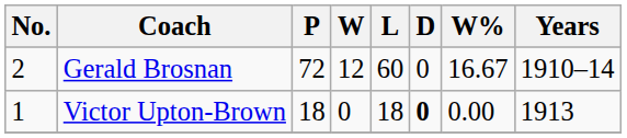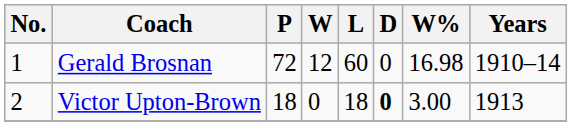Gerald Brosnan | No.: 2 -> 1
Gerald Brosnan | W%: 16.67 -> 16.98
Victor Upton-Brown | No.: 1 -> 2
Victor Upton-Brown | W%: 0.00 -> 3.00
